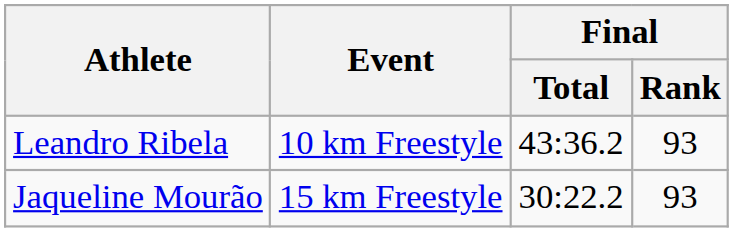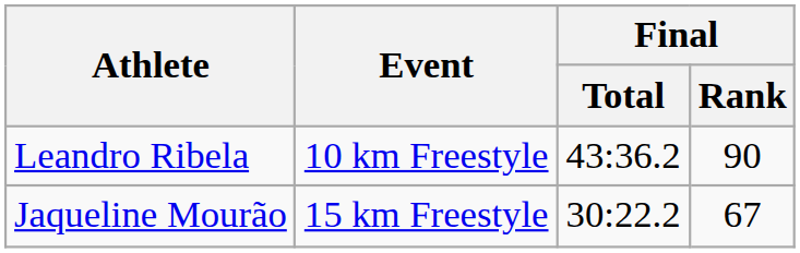Leandro Ribela | Final / Rank: 93 -> 90
Jaqueline Mourão | Final / Rank: 93 -> 67
